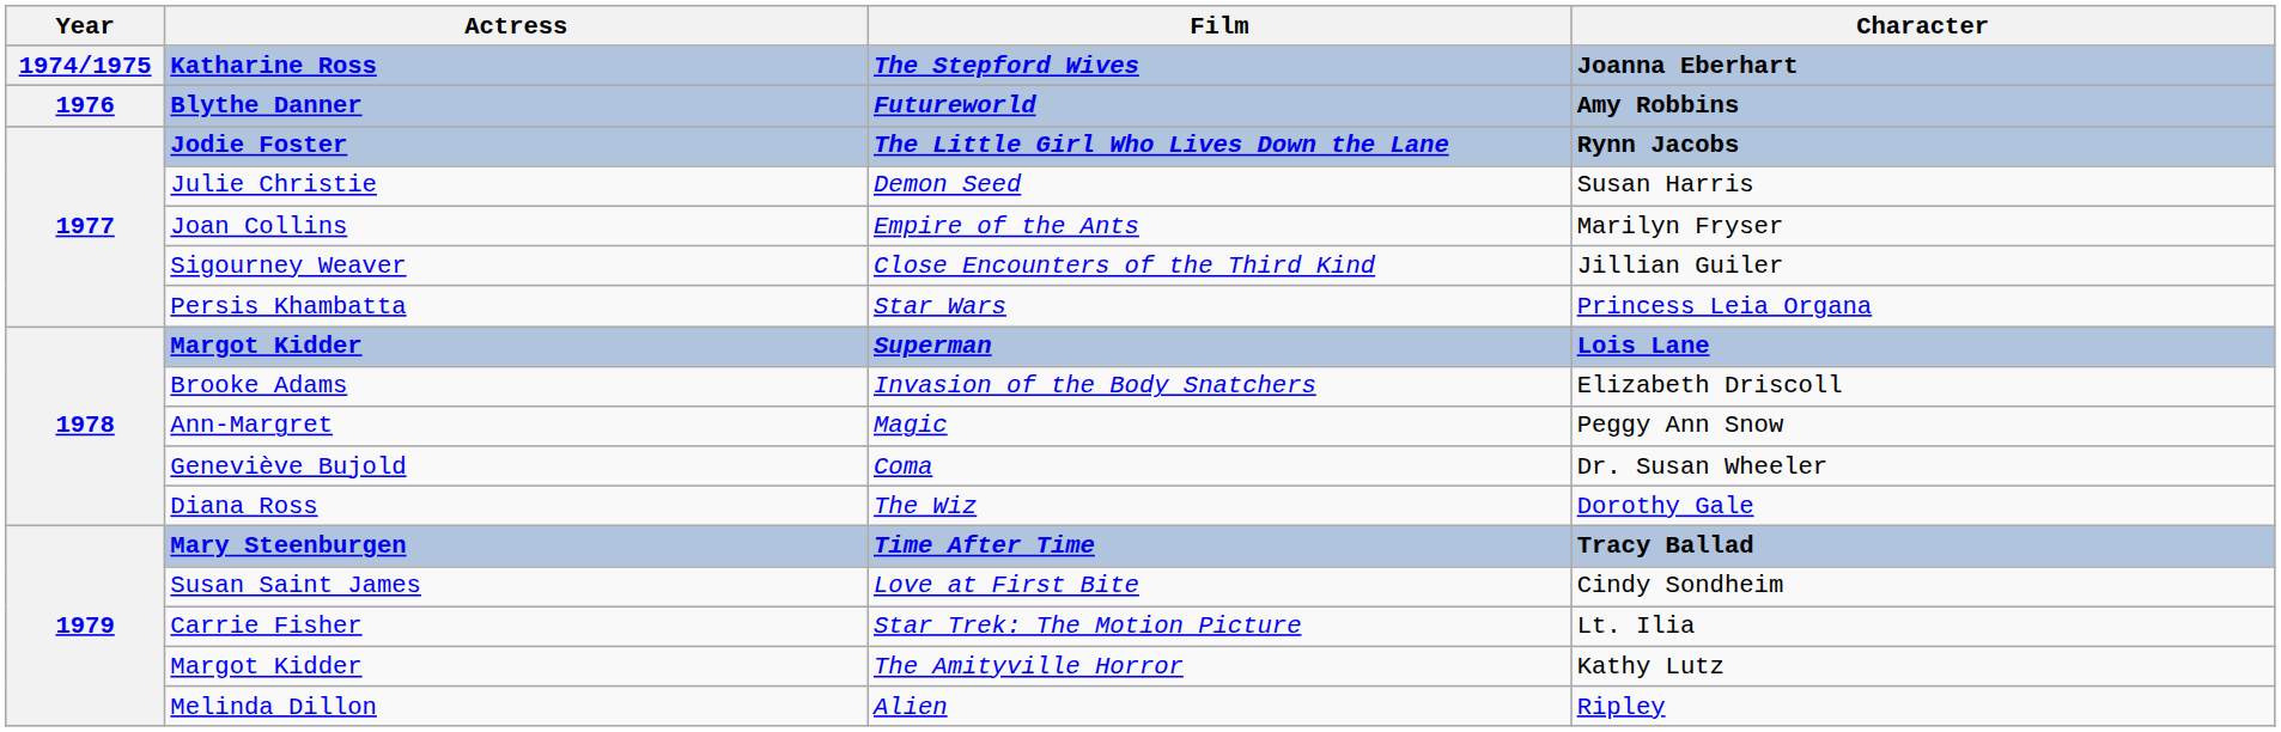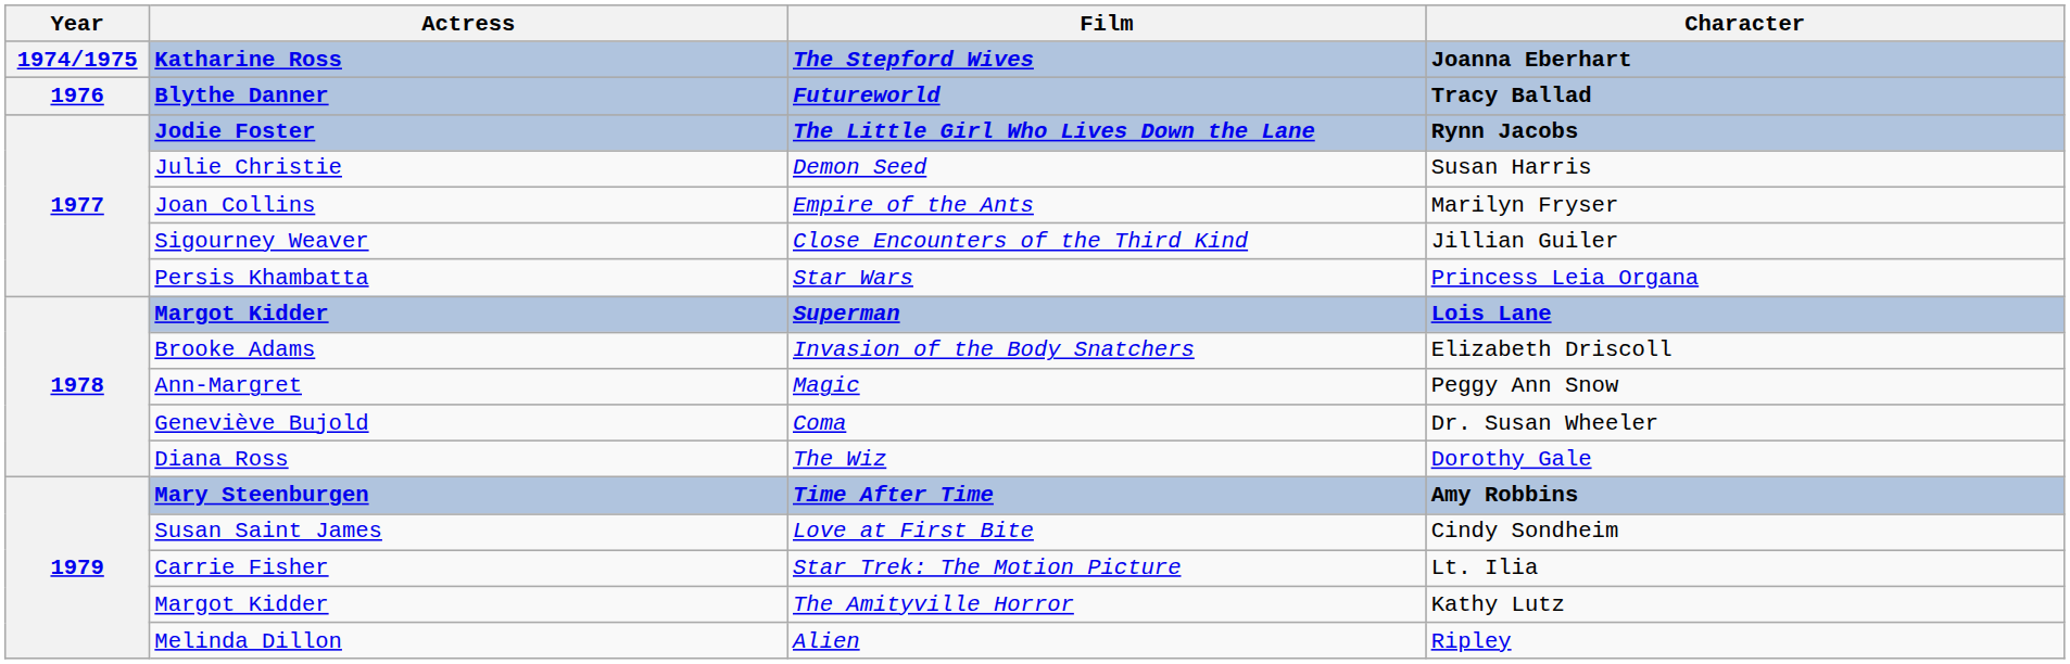Futureworld | Character: Amy Robbins -> Tracy Ballad
Time After Time | Character: Tracy Ballad -> Amy Robbins
